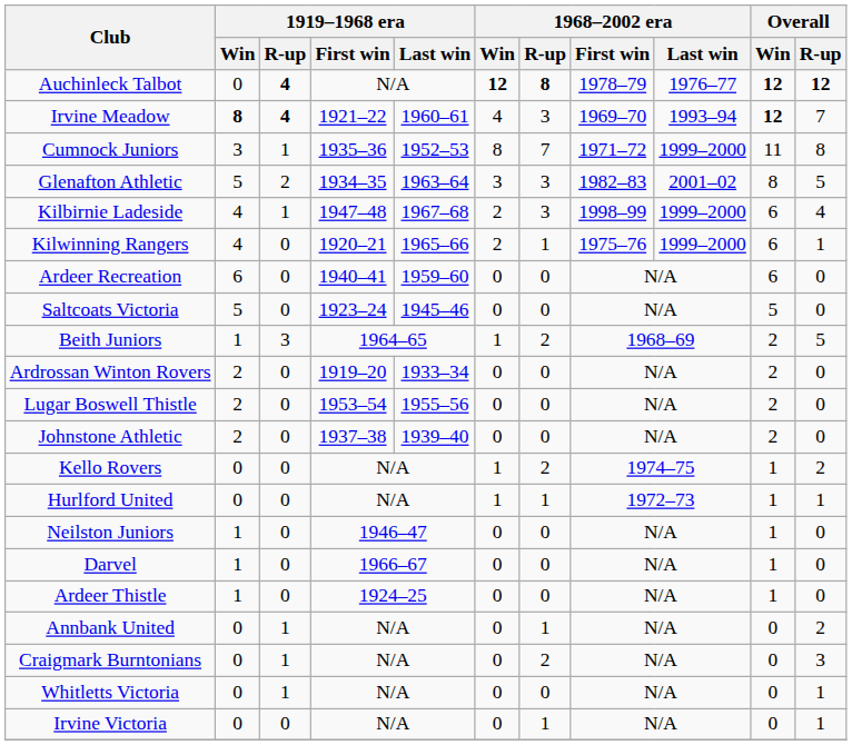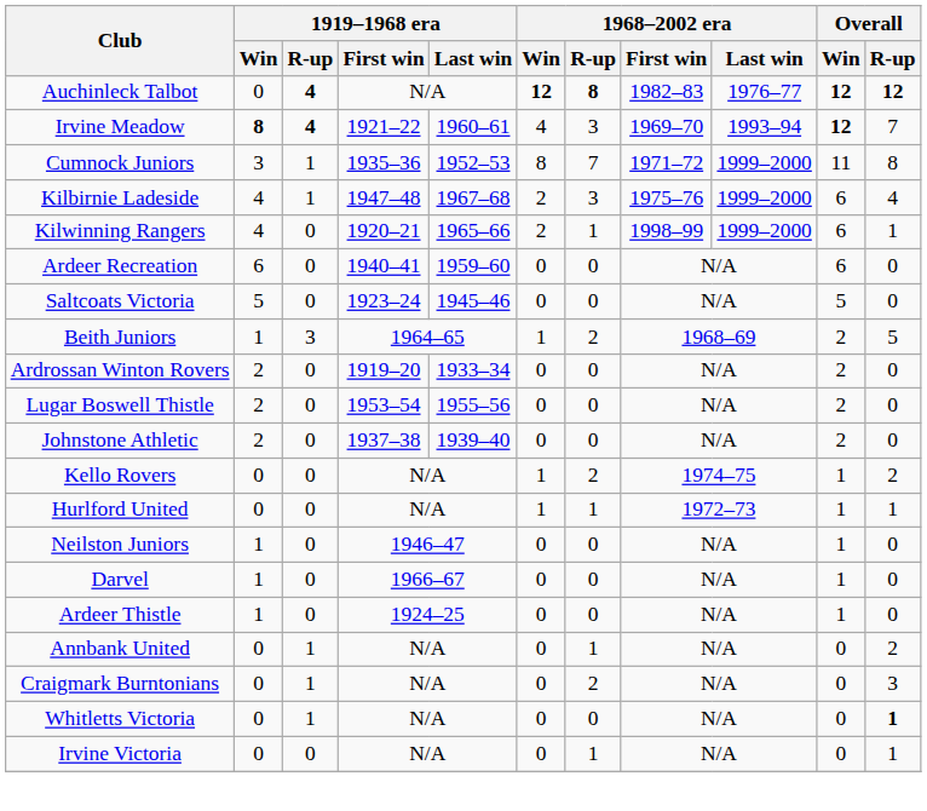Auchinleck Talbot | 1968–2002 era / First win: 1978–79 -> 1982–83
- row: Glenafton Athletic | 5 | 2 | 1934–35 | 1963–64 | 3 | 3 | 1982–83 | 2001–02 | 8 | 5
Kilbirnie Ladeside | 1968–2002 era / First win: 1998–99 -> 1975–76
Kilwinning Rangers | 1968–2002 era / First win: 1975–76 -> 1998–99
Whitletts Victoria | Overall / R-up: normal -> bold
